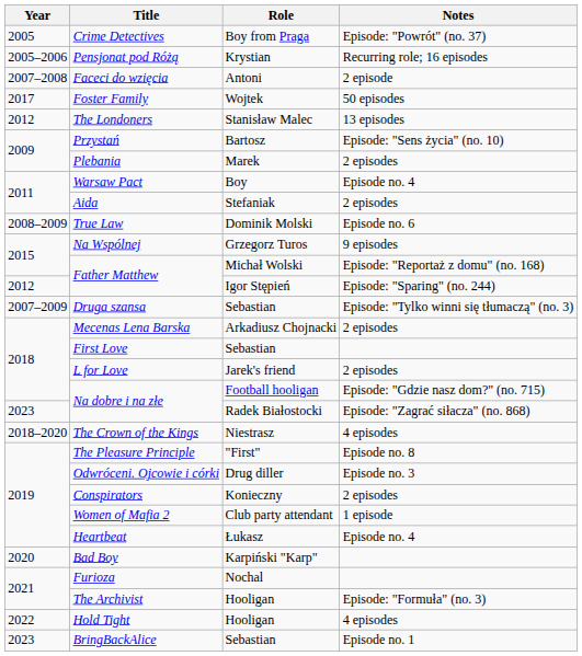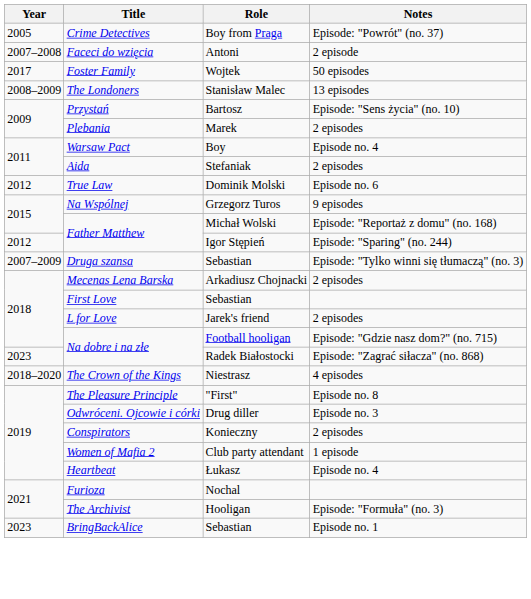- row: 2005–2006 | Pensjonat pod Różą | Krystian | Recurring role; 16 episodes
The Londoners | Year: 2012 -> 2008–2009
True Law | Year: 2008–2009 -> 2012
- row: 2020 | Bad Boy | Karpiński "Karp"
- row: 2022 | Hold Tight | Hooligan | 4 episodes
